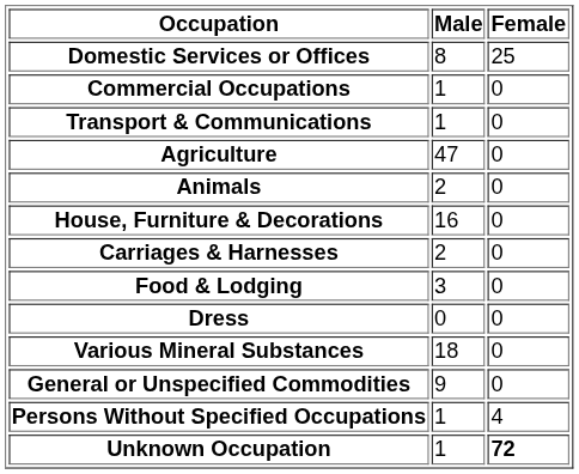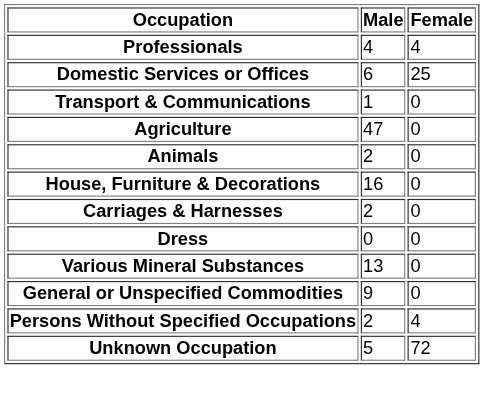+ row: Professionals | 4 | 4
Domestic Services or Offices | Male: 8 -> 6
- row: Commercial Occupations | 1 | 0
- row: Food & Lodging | 3 | 0
Various Mineral Substances | Male: 18 -> 13
Persons Without Specified Occupations | Male: 1 -> 2
Unknown Occupation | Male: 1 -> 5
Unknown Occupation | Female: bold -> normal
